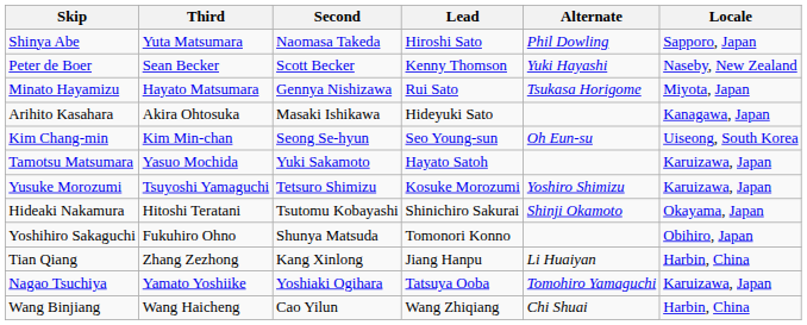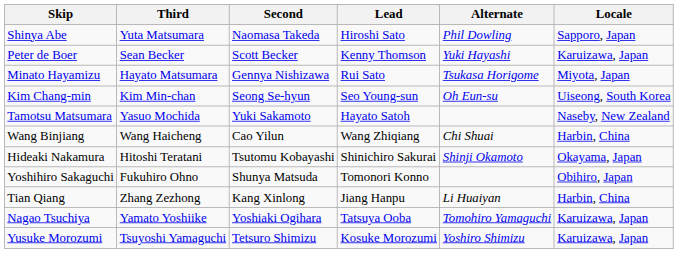Peter de Boer | Locale: Naseby, New Zealand -> Karuizawa, Japan
- row: Arihito Kasahara | Akira Ohtosuka | Masaki Ishikawa | Hideyuki Sato | Kanagawa, Japan
Tamotsu Matsumara | Locale: Karuizawa, Japan -> Naseby, New Zealand
rows swapped: Yusuke Morozumi <-> Wang Binjiang
